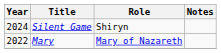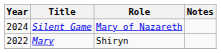Silent Game | Role: Shiryn -> Mary of Nazareth
Mary | Role: Mary of Nazareth -> Shiryn
